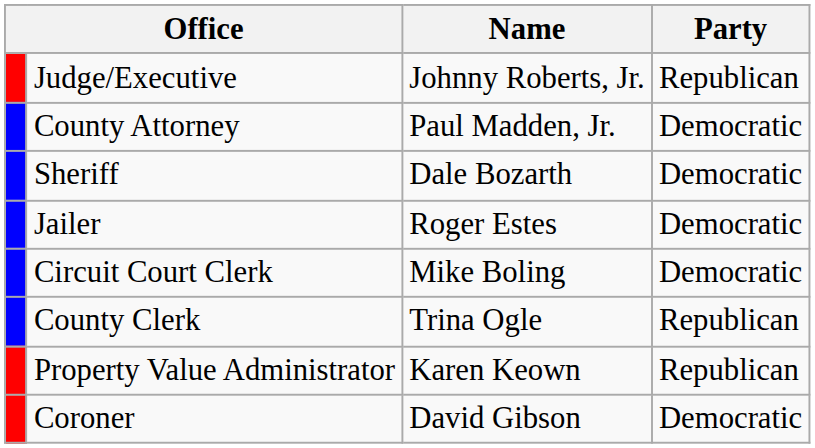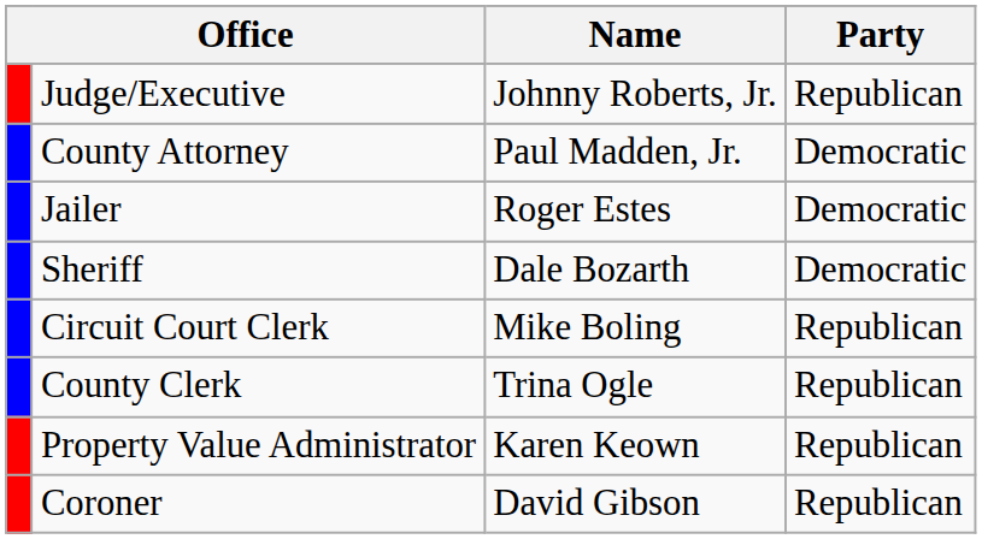rows swapped: Sheriff <-> Jailer
Circuit Court Clerk | Party: Democratic -> Republican
Coroner | Party: Democratic -> Republican
